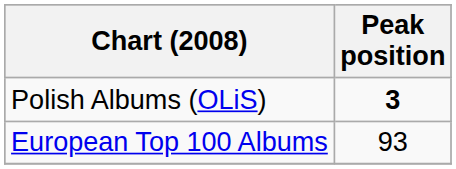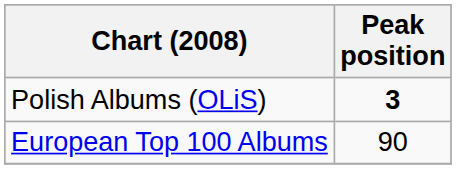European Top 100 Albums | Peak position: 93 -> 90
